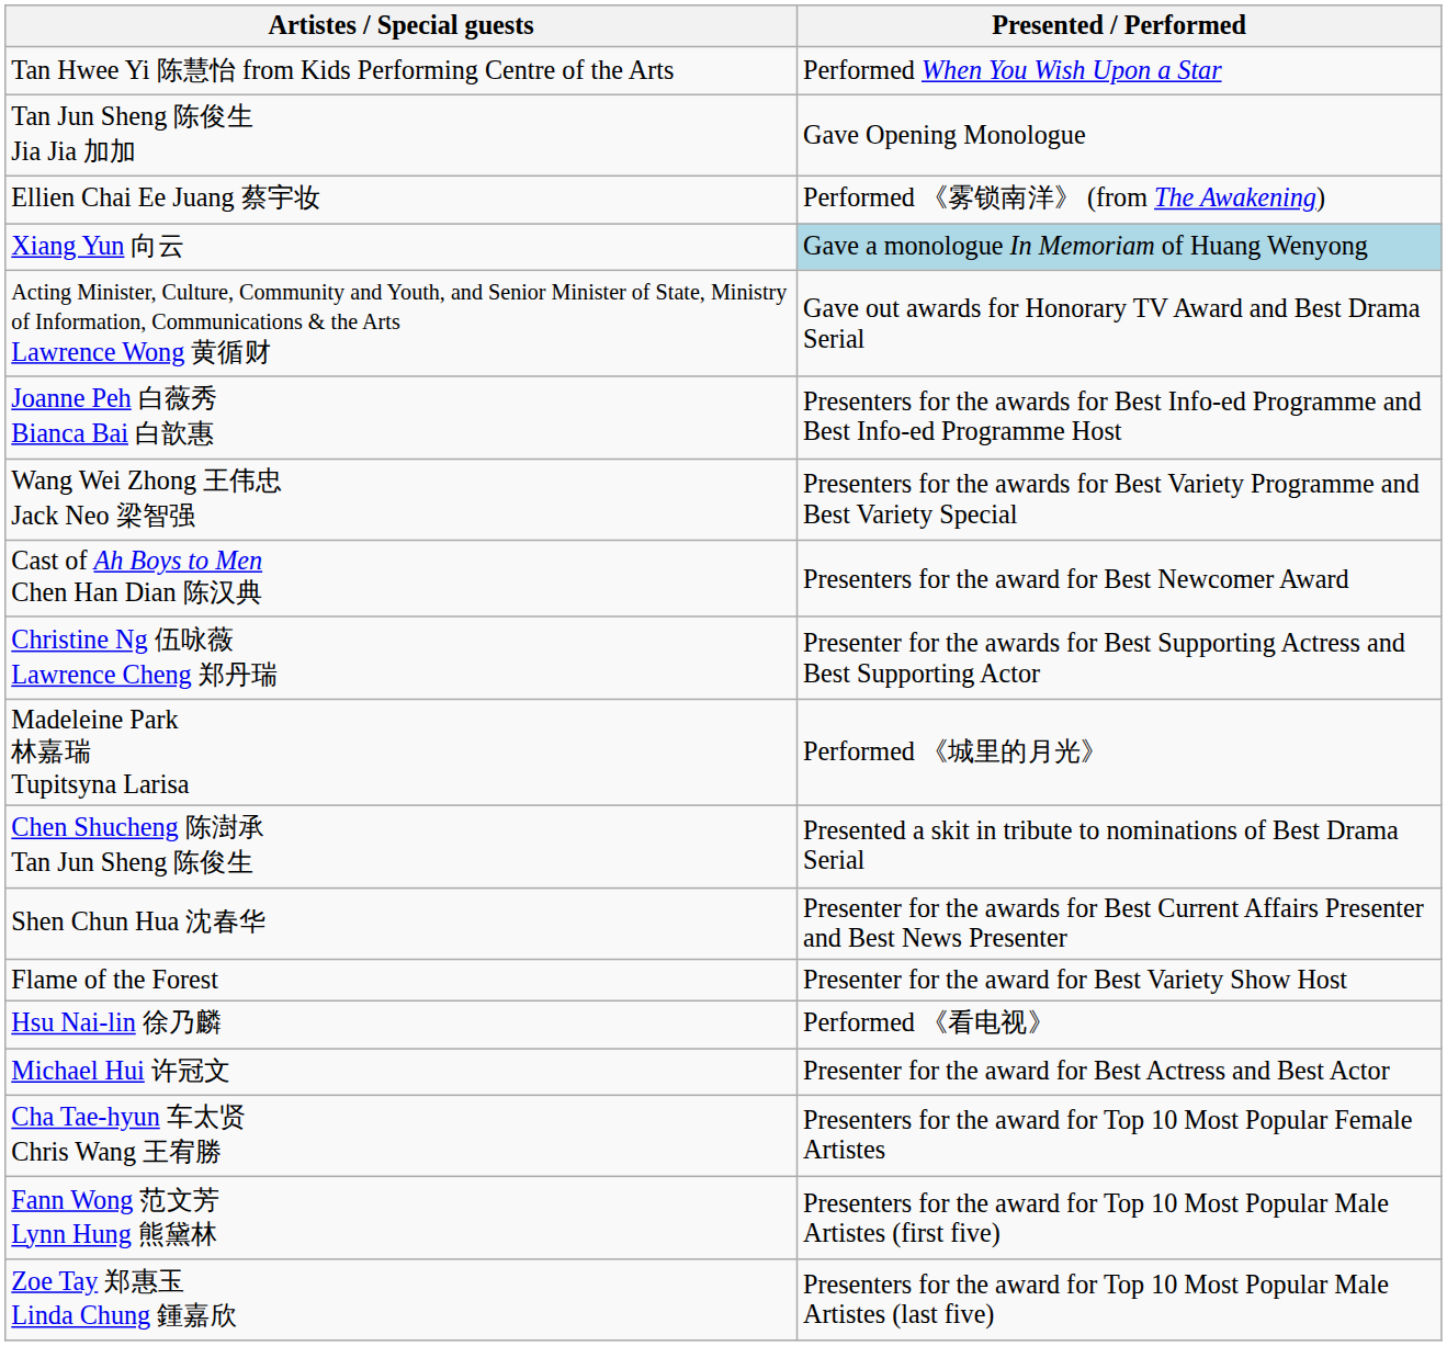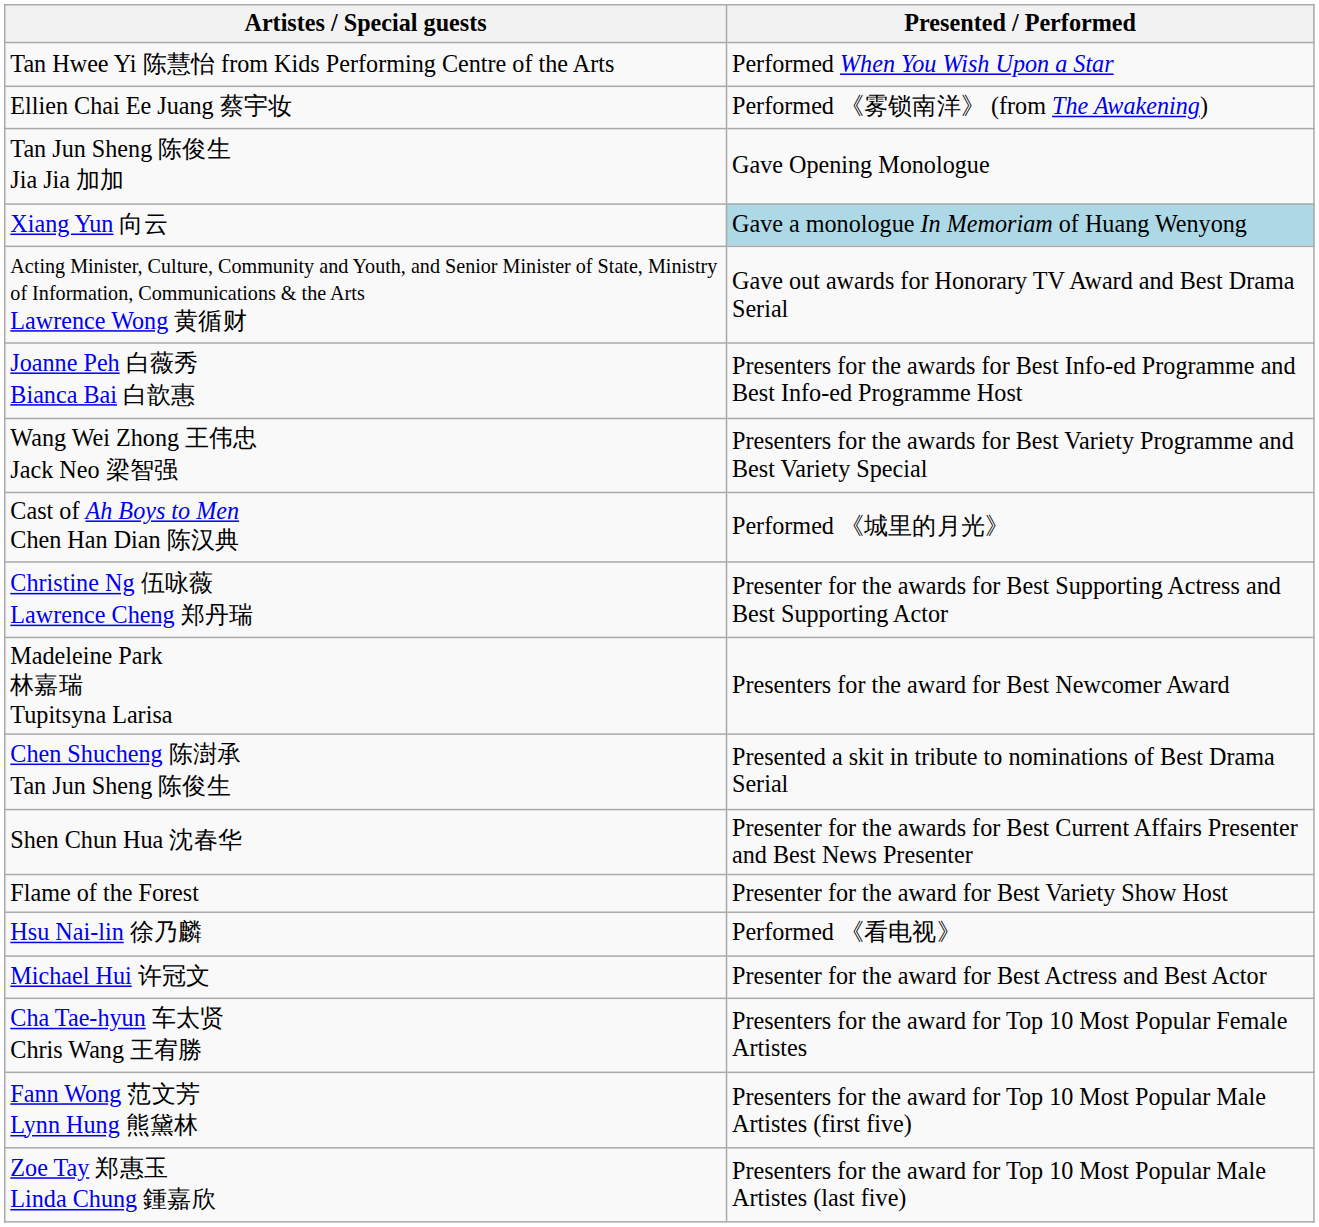rows swapped: Tan Jun Sheng 陈俊生 Jia Jia 加加 <-> Ellien Chai Ee Juang 蔡宇妆
Cast of Ah Boys to Men Chen Han Dian 陈汉典 | Presented / Performed: Presenters for the award for Best Newcomer Award -> Performed 《城里的月光》
Madeleine Park 林嘉瑞 Tupitsyna Larisa | Presented / Performed: Performed 《城里的月光》 -> Presenters for the award for Best Newcomer Award
